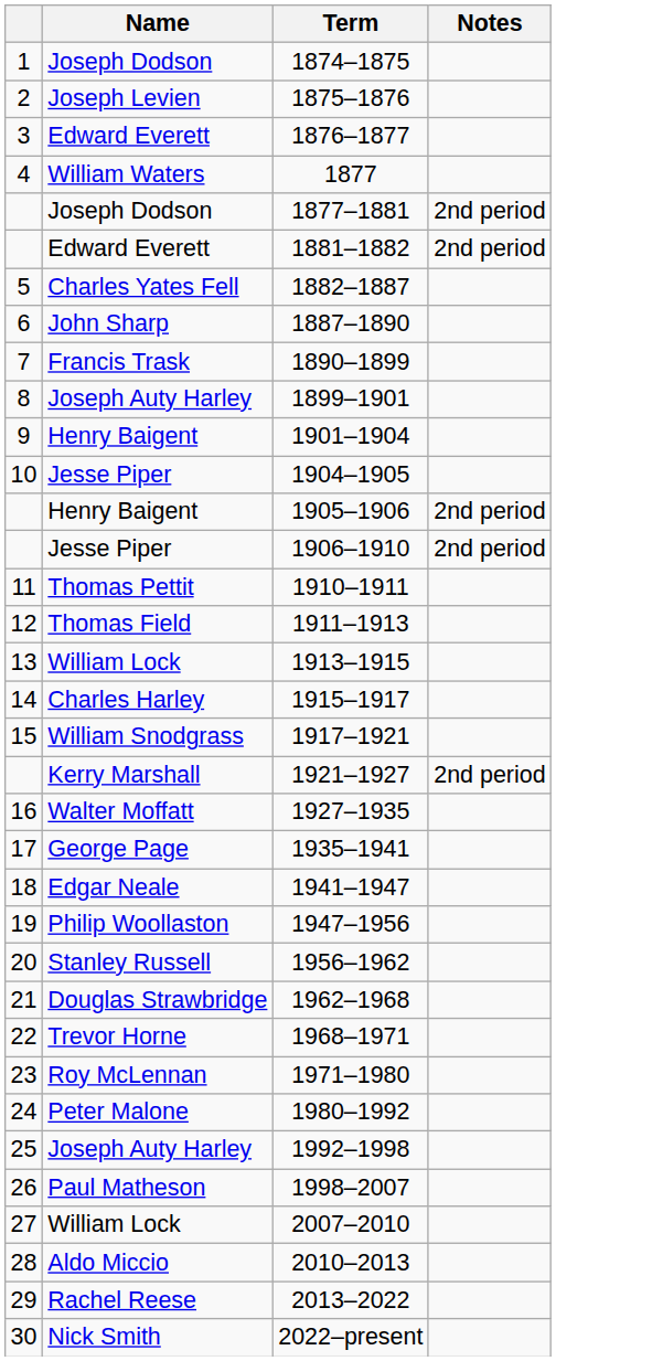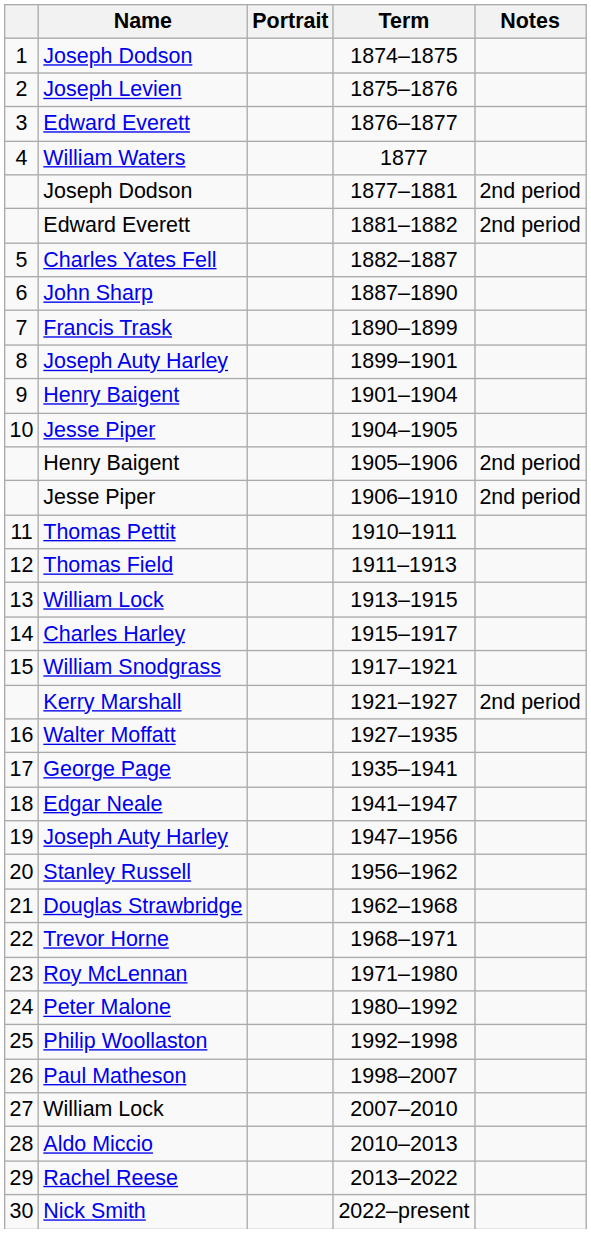+ column: Portrait
1947–1956 | Name: Philip Woollaston -> Joseph Auty Harley
1992–1998 | Name: Joseph Auty Harley -> Philip Woollaston
